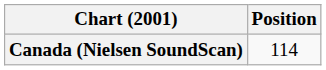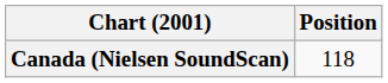Canada (Nielsen SoundScan) | Position: 114 -> 118
